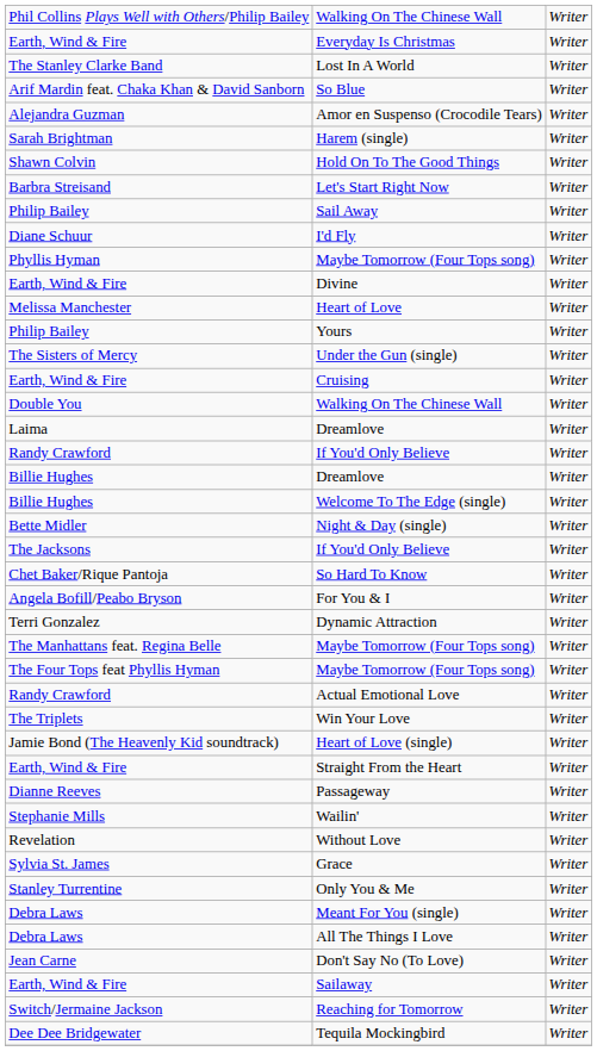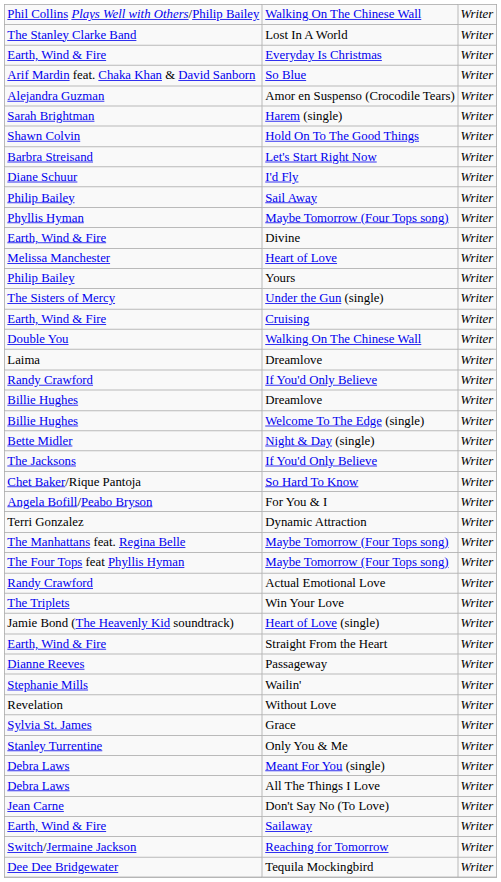rows swapped: Lost In A World <-> Everyday Is Christmas
rows swapped: I'd Fly <-> Sail Away
